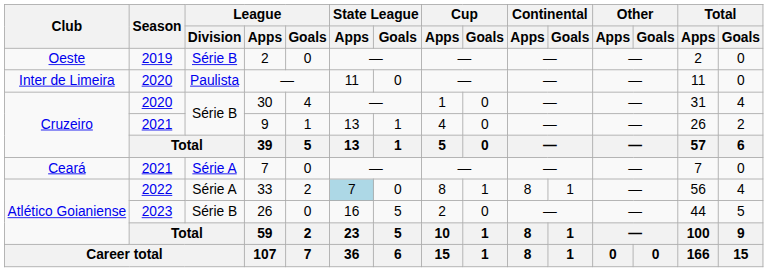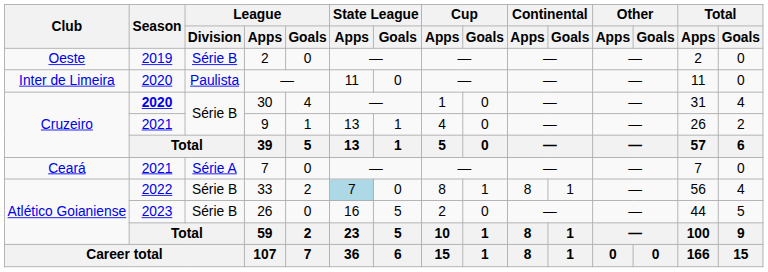30 | Season: normal -> bold
33 | League / Division: Série A -> Série B
